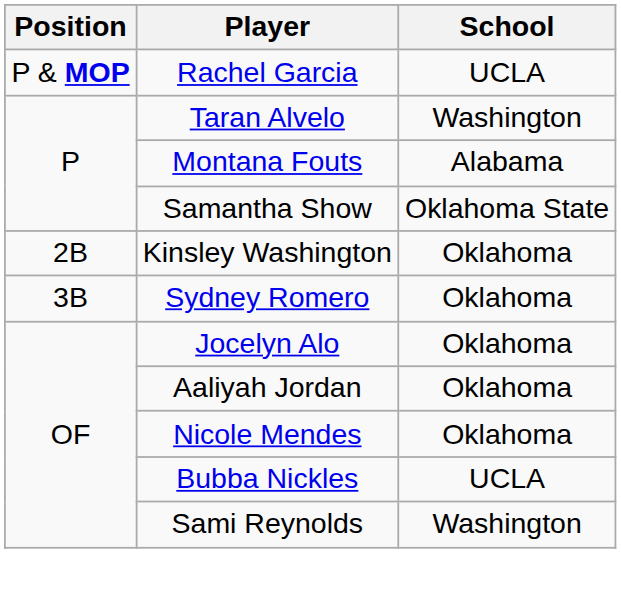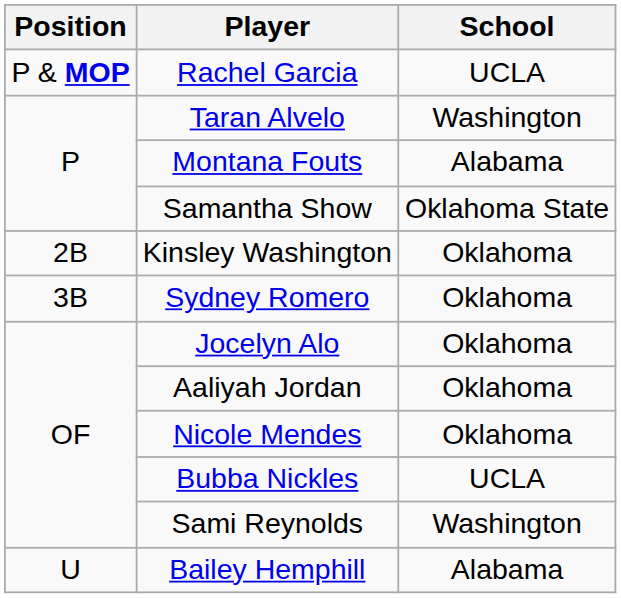+ row: U | Bailey Hemphill | Alabama
